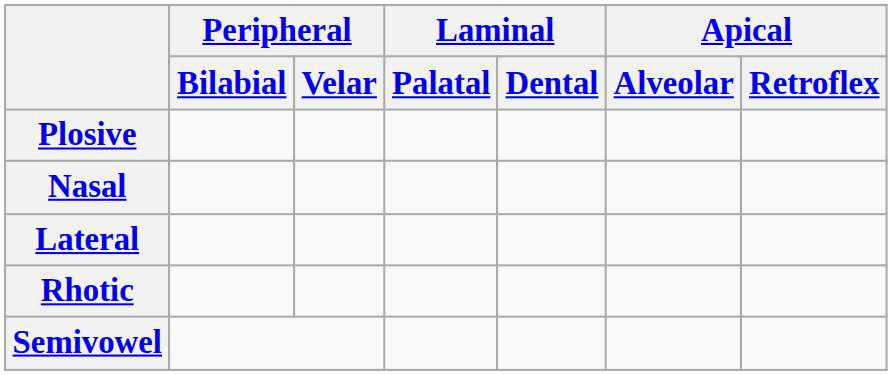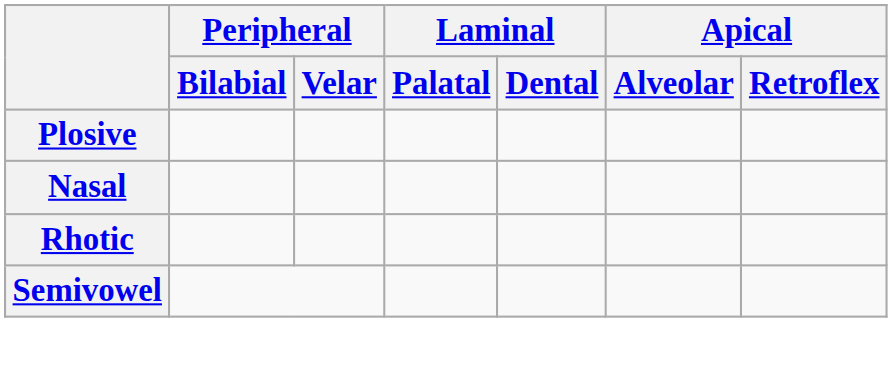- row: Lateral
